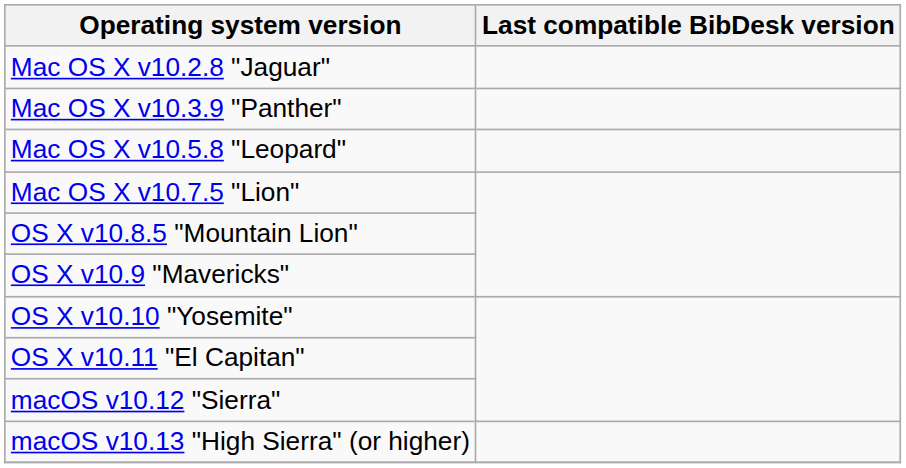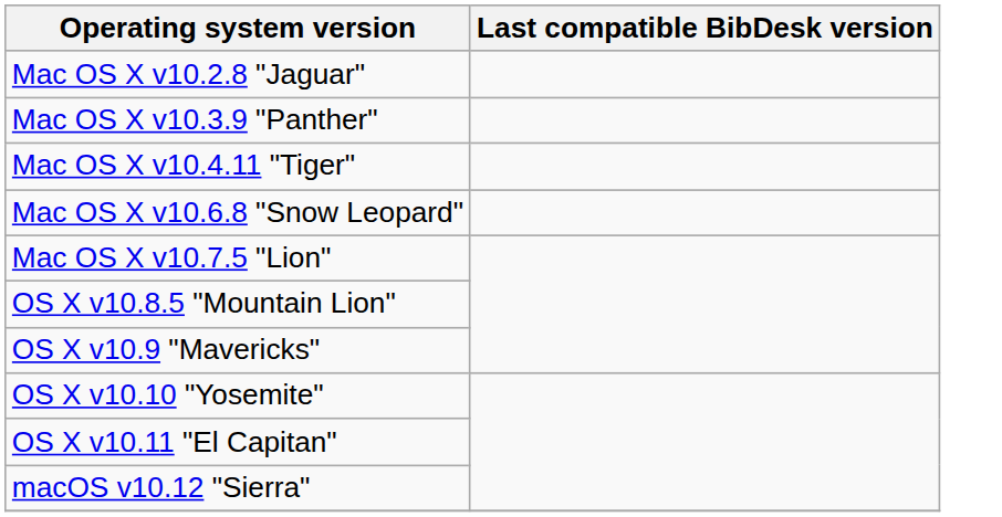+ row: Mac OS X v10.4.11 "Tiger"
- row: Mac OS X v10.5.8 "Leopard"
+ row: Mac OS X v10.6.8 "Snow Leopard"
- row: macOS v10.13 "High Sierra" (or higher)
